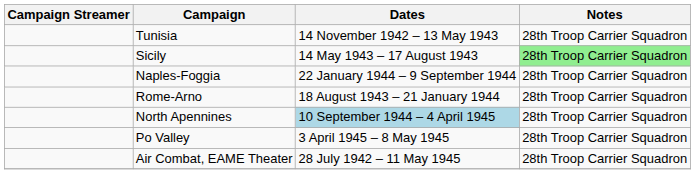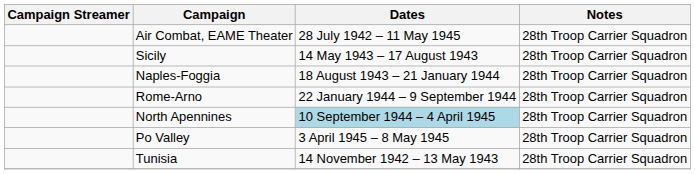rows swapped: Tunisia <-> Air Combat, EAME Theater
Sicily | Notes: lightgreen background -> no background
Naples-Foggia | Dates: 22 January 1944 – 9 September 1944 -> 18 August 1943 – 21 January 1944
Rome-Arno | Dates: 18 August 1943 – 21 January 1944 -> 22 January 1944 – 9 September 1944
